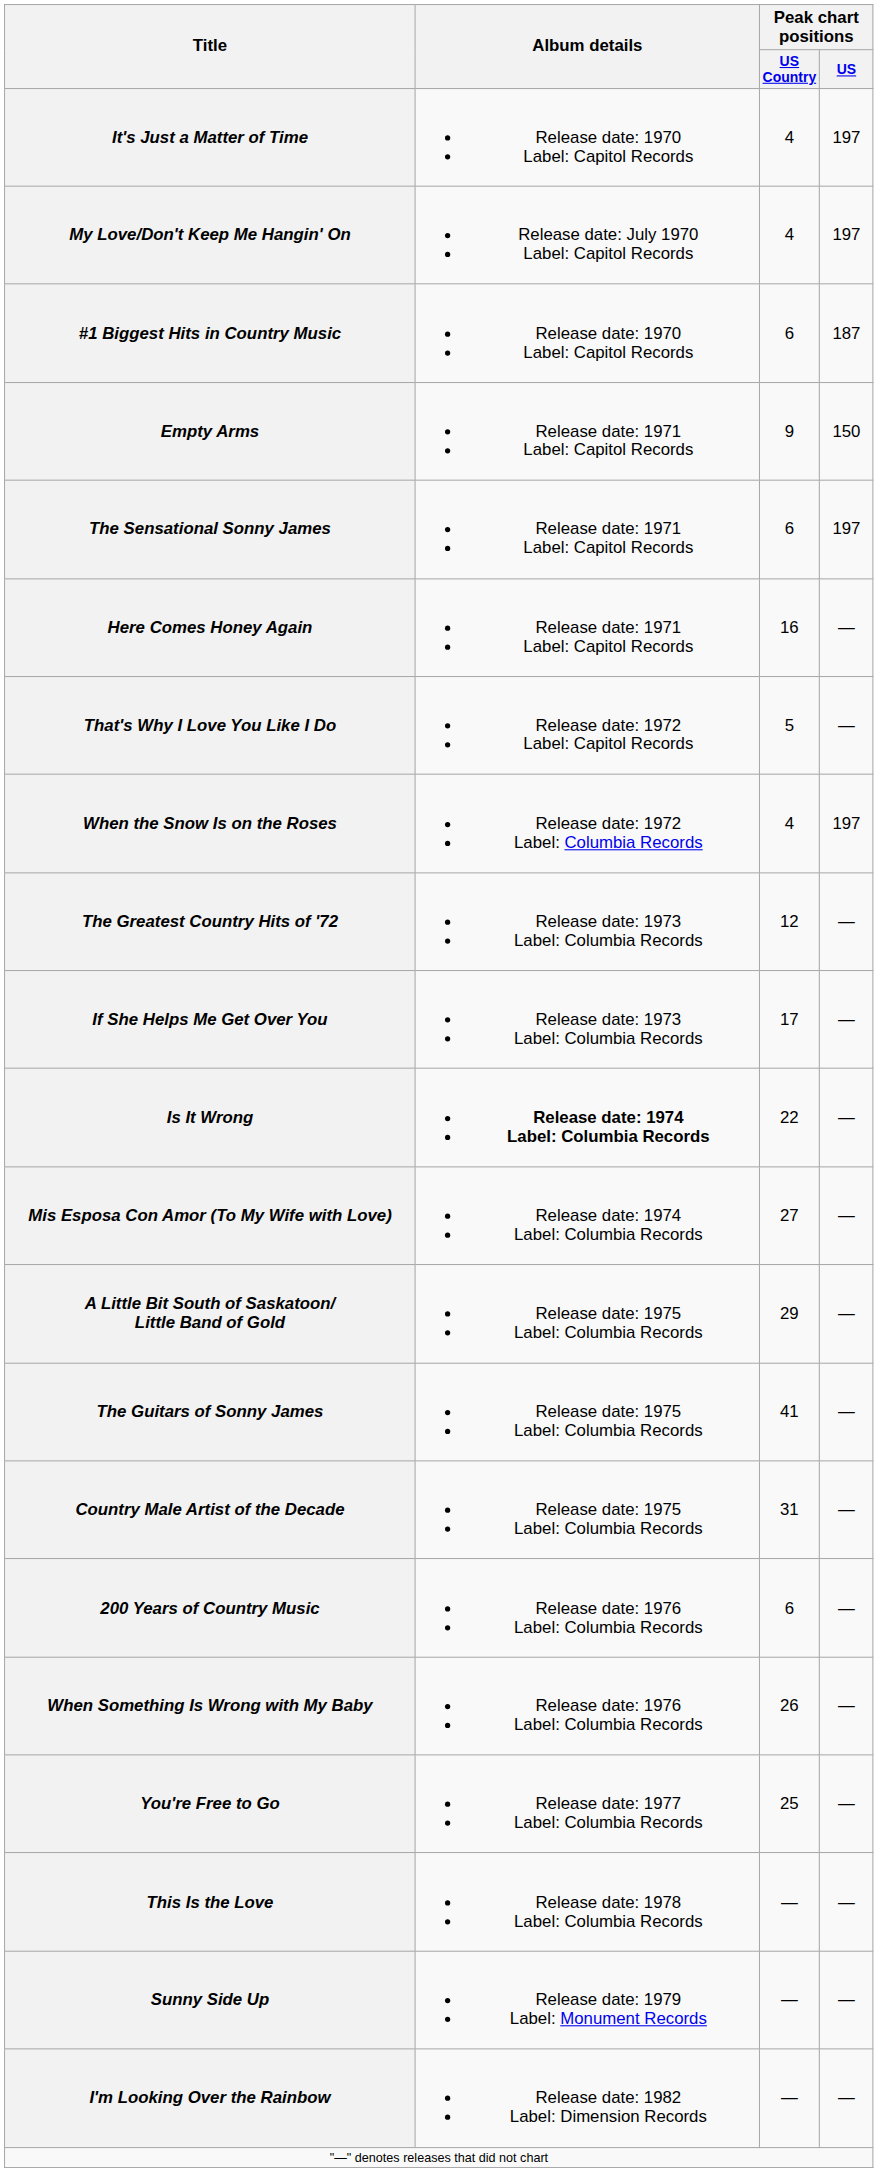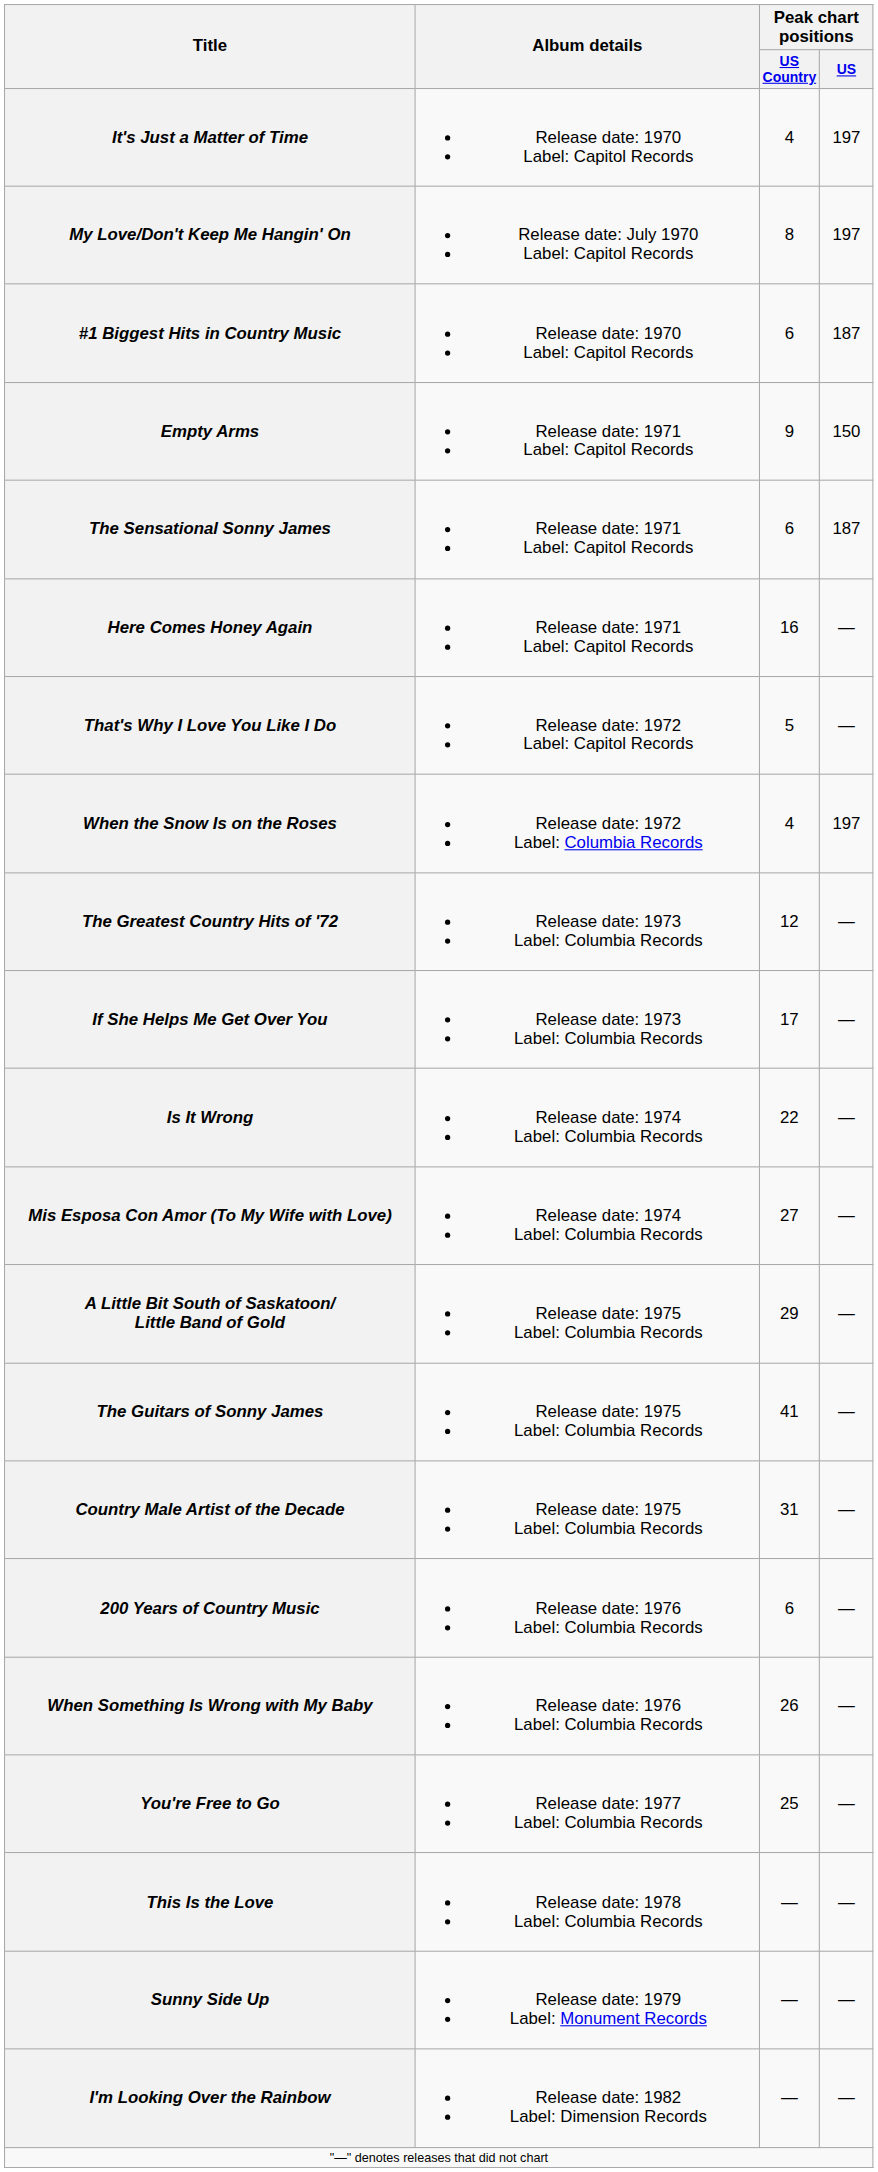My Love/Don't Keep Me Hangin' On | Peak chart positions / US Country: 4 -> 8
The Sensational Sonny James | Peak chart positions / US: 197 -> 187
Is It Wrong | Album details: bold -> normal
